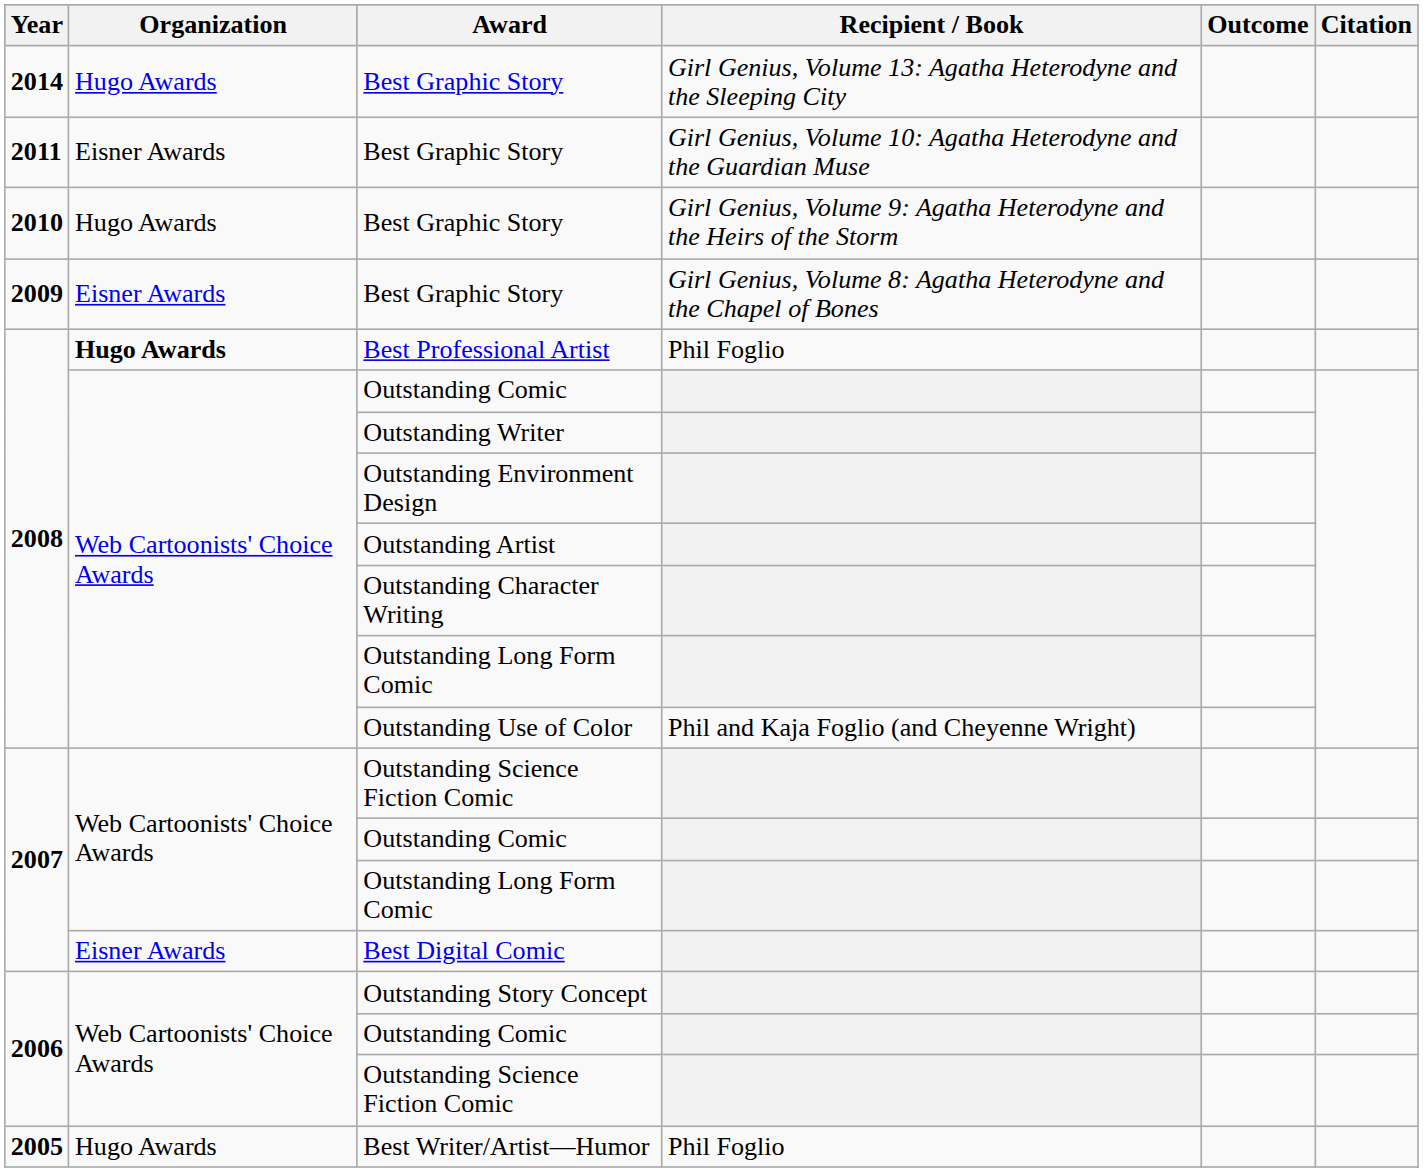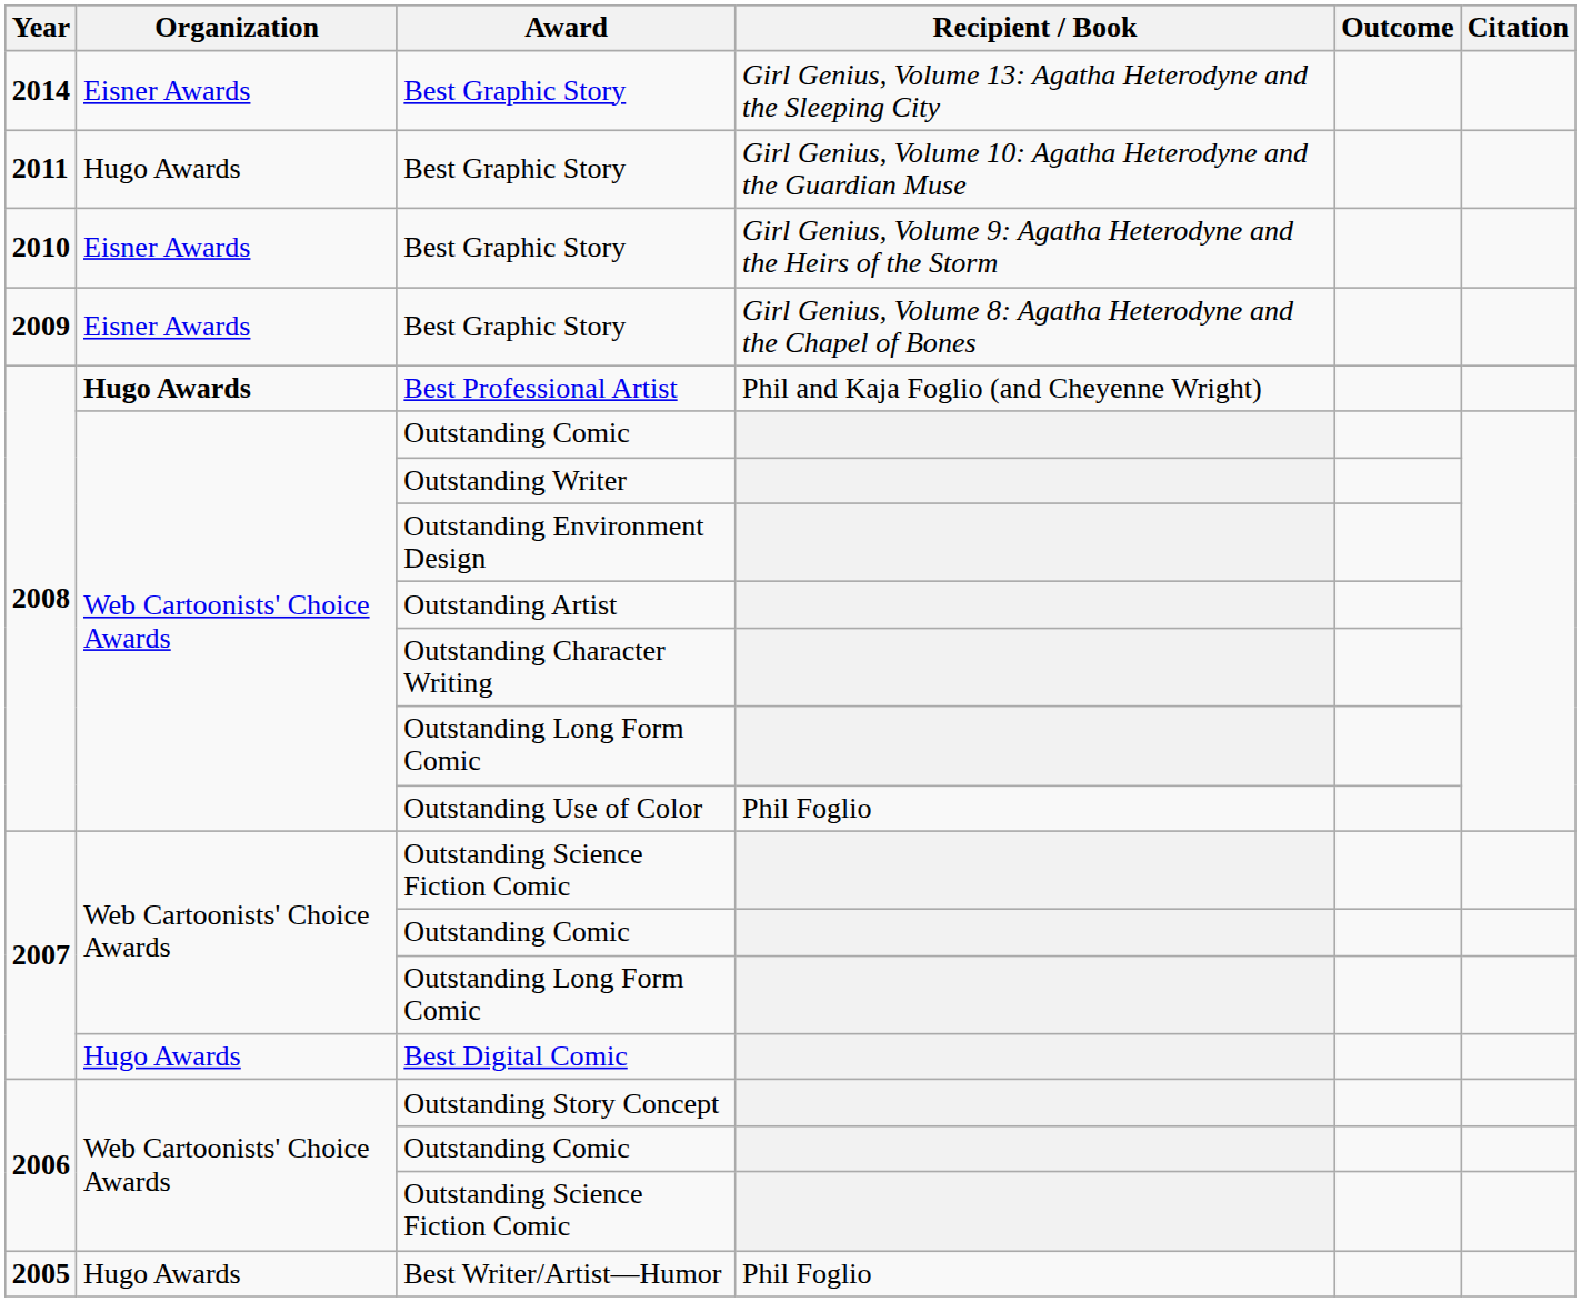2014 / Best Graphic Story | Organization: Hugo Awards -> Eisner Awards
2011 / Best Graphic Story | Organization: Eisner Awards -> Hugo Awards
2010 / Best Graphic Story | Organization: Hugo Awards -> Eisner Awards
Best Professional Artist | Recipient / Book: Phil Foglio -> Phil and Kaja Foglio (and Cheyenne Wright)
Outstanding Use of Color | Recipient / Book: Phil and Kaja Foglio (and Cheyenne Wright) -> Phil Foglio
Best Digital Comic | Organization: Eisner Awards -> Hugo Awards
